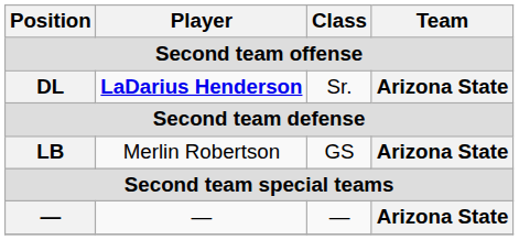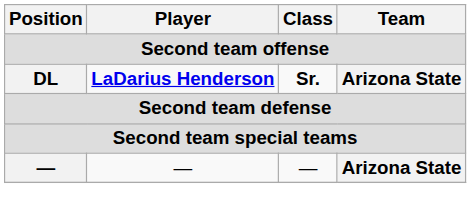DL | Class: normal -> bold
- row: LB | Merlin Robertson | GS | Arizona State
